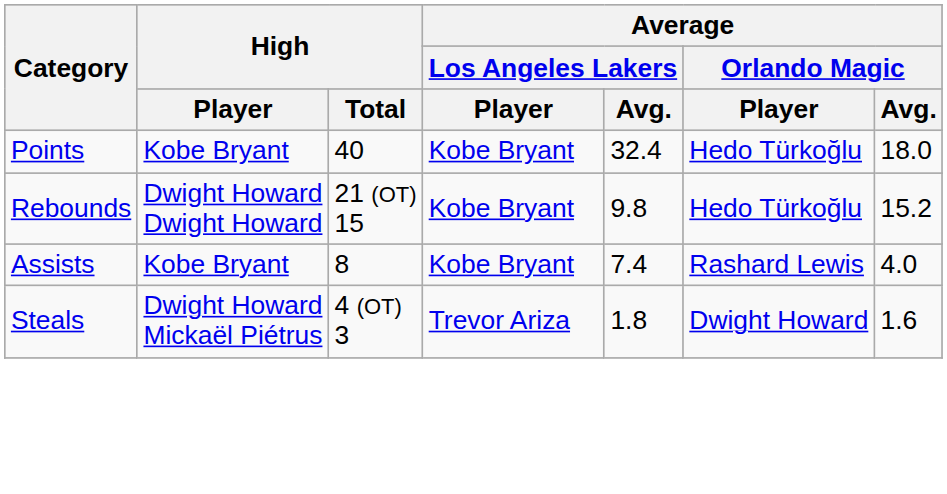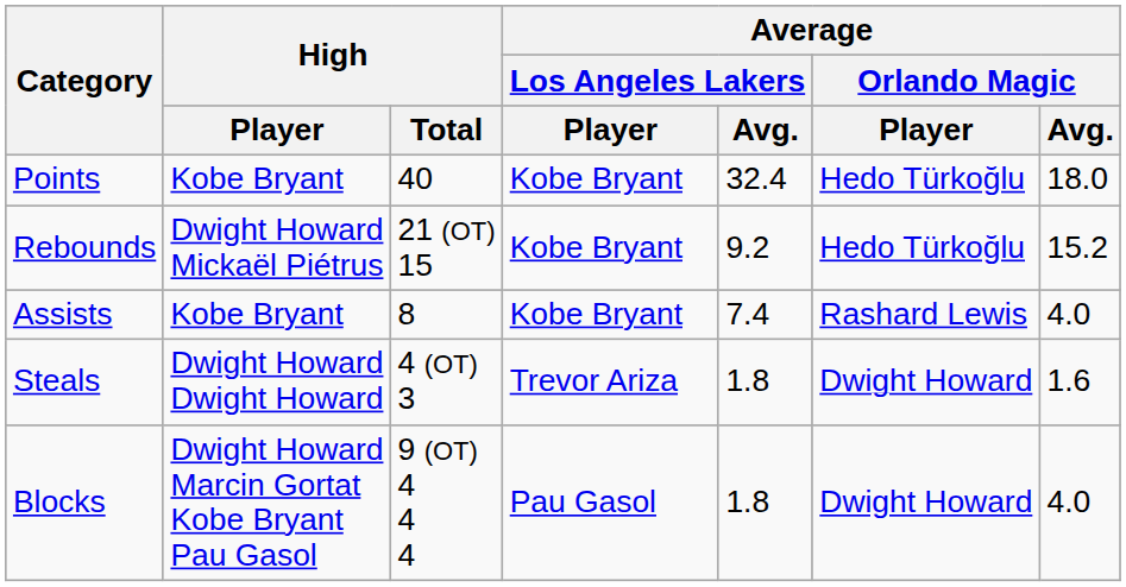Rebounds | High / Player: Dwight Howard Dwight Howard -> Dwight Howard Mickaël Piétrus
Rebounds | Average / Los Angeles Lakers / Avg.: 9.8 -> 9.2
Steals | High / Player: Dwight Howard Mickaël Piétrus -> Dwight Howard Dwight Howard
+ row: Blocks | Dwight Howard Marcin Gortat Kobe Bryant Pau Gasol | 9 (OT) 4 4 4 | Pau Gasol | 1.8 | Dwight Howard | 4.0
